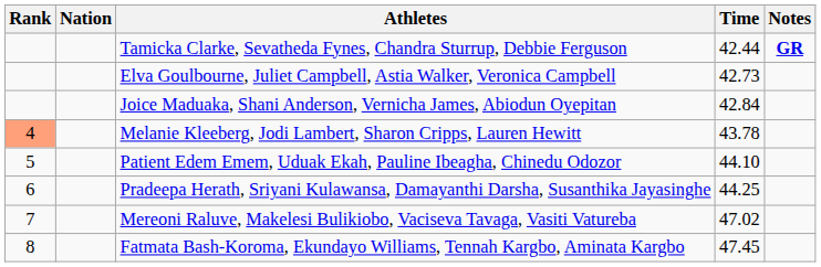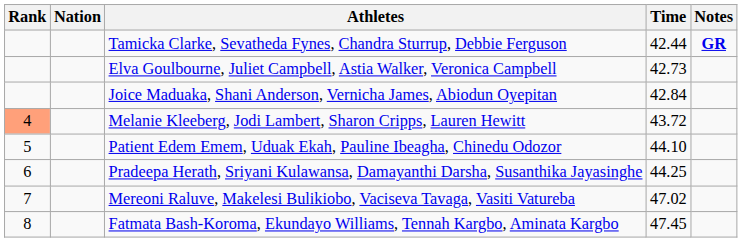Melanie Kleeberg, Jodi Lambert, Sharon Cripps, Lauren Hewitt | Time: 43.78 -> 43.72
